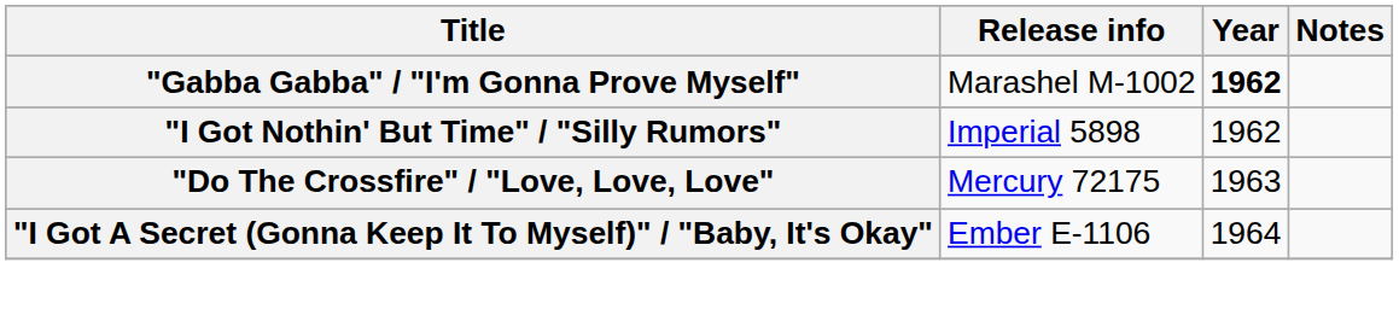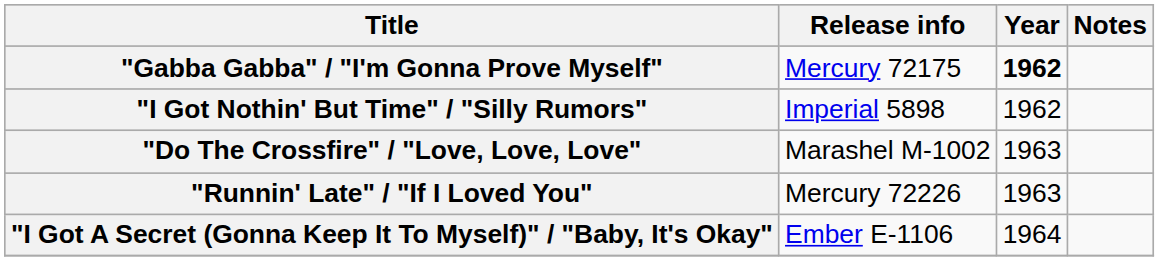"Gabba Gabba" / "I'm Gonna Prove Myself" | Release info: Marashel M-1002 -> Mercury 72175
"Do The Crossfire" / "Love, Love, Love" | Release info: Mercury 72175 -> Marashel M-1002
+ row: "Runnin' Late" / "If I Loved You" | Mercury 72226 | 1963
